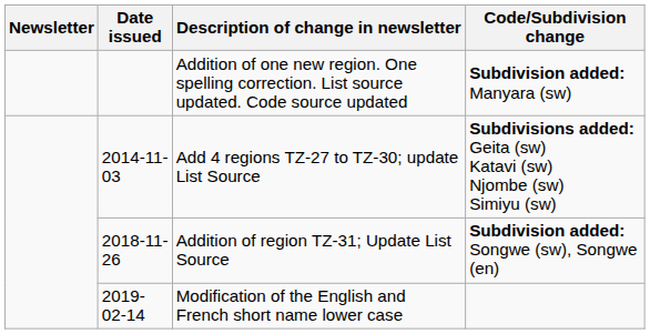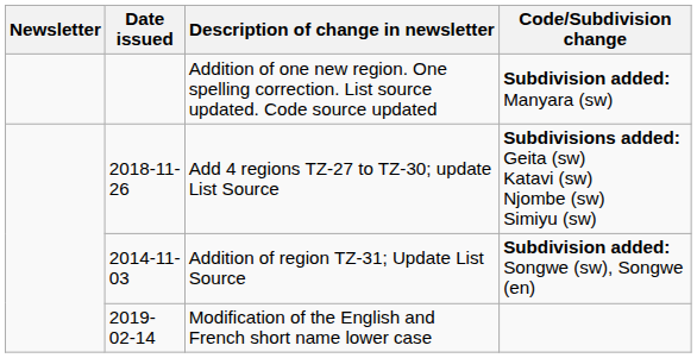Add 4 regions TZ-27 to TZ-30; update List Source | Date issued: 2014-11-03 -> 2018-11-26
Addition of region TZ-31; Update List Source | Date issued: 2018-11-26 -> 2014-11-03
